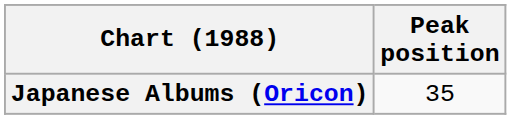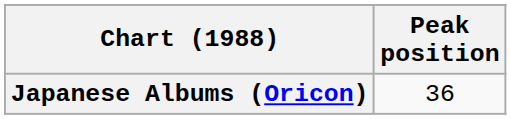Japanese Albums (Oricon) | Peak position: 35 -> 36
